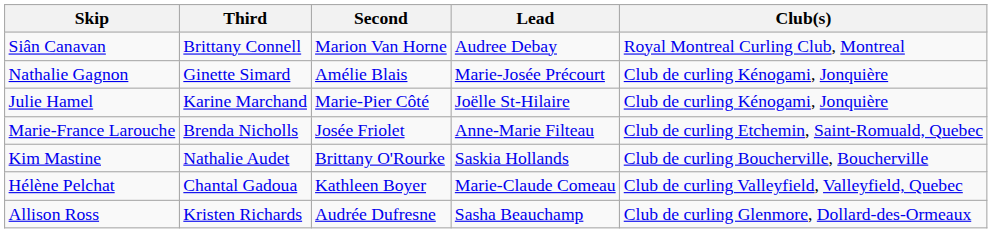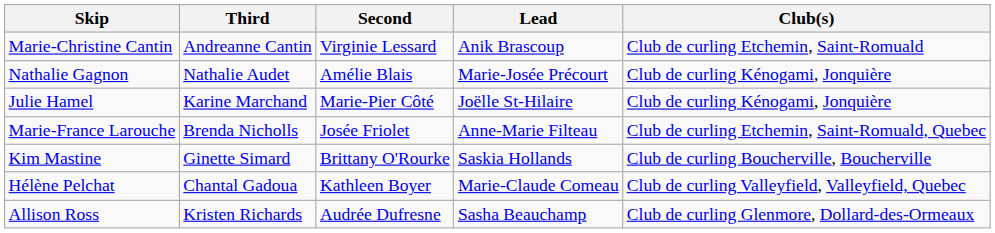- row: Siân Canavan | Brittany Connell | Marion Van Horne | Audree Debay | Royal Montreal Curling Club, Montreal
+ row: Marie-Christine Cantin | Andreanne Cantin | Virginie Lessard | Anik Brascoup | Club de curling Etchemin, Saint-Romuald
Nathalie Gagnon | Third: Ginette Simard -> Nathalie Audet
Kim Mastine | Third: Nathalie Audet -> Ginette Simard
